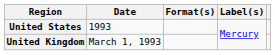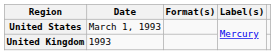United States | Date: 1993 -> March 1, 1993
United Kingdom | Date: March 1, 1993 -> 1993
